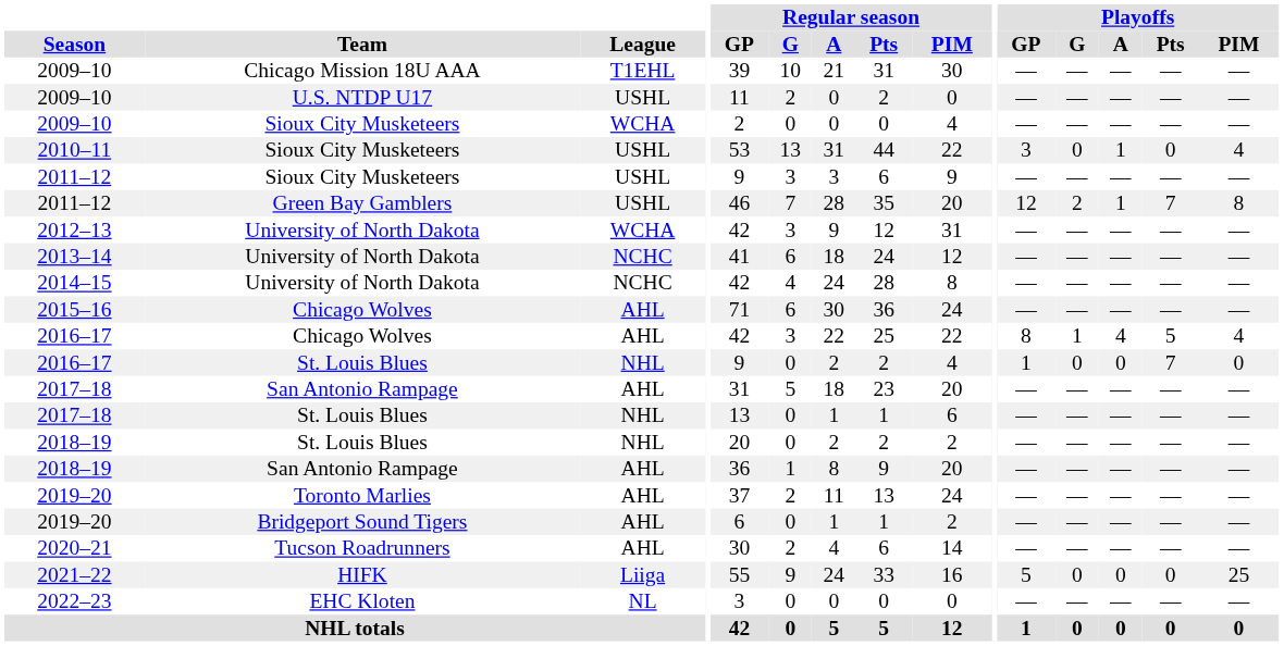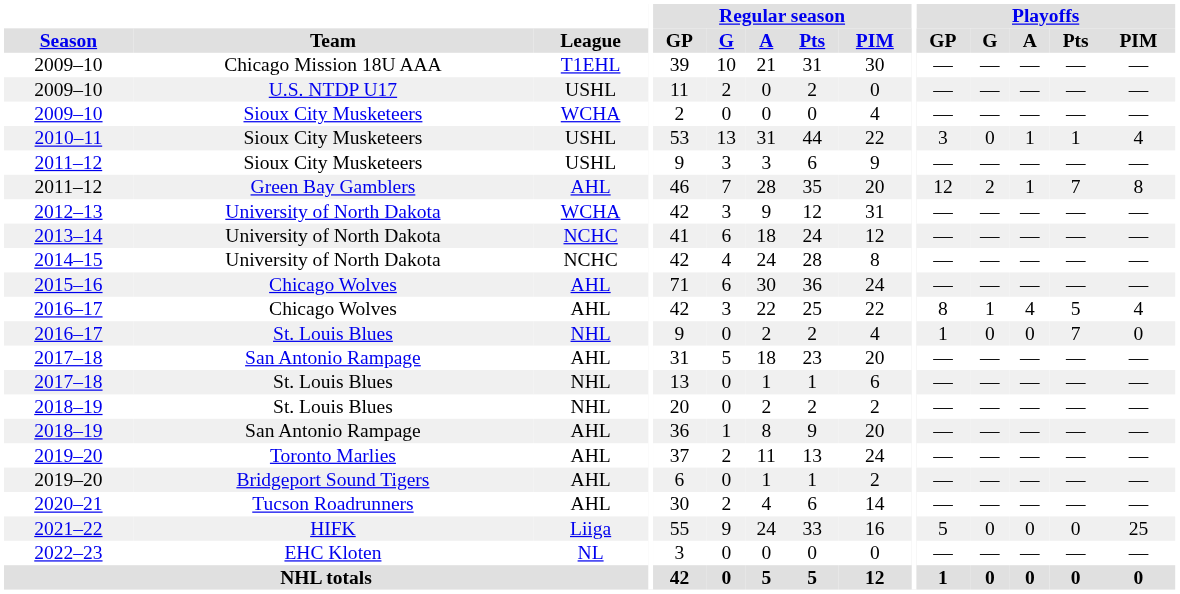2010–11 | Playoffs / Pts: 0 -> 1
2011–12 / Green Bay Gamblers | League: USHL -> AHL
